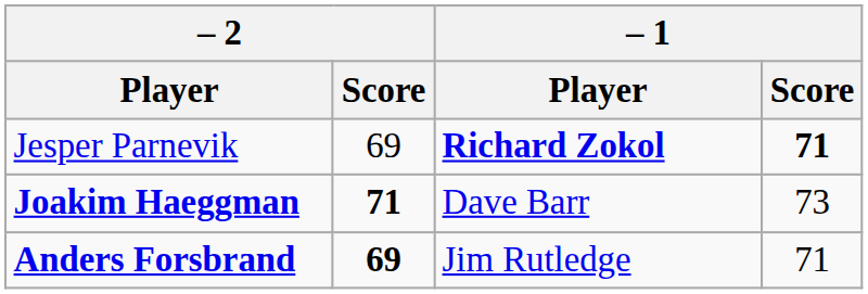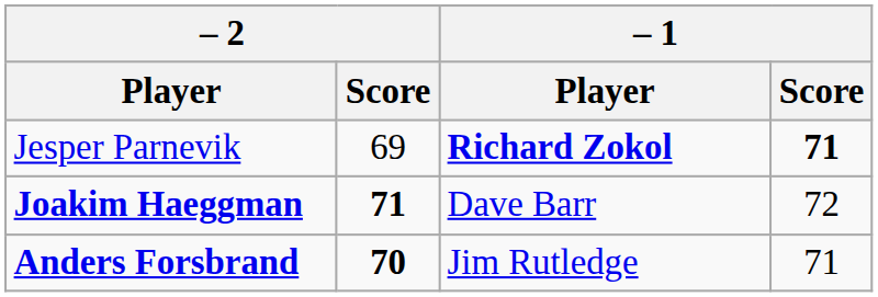Joakim Haeggman | – 1 / Score: 73 -> 72
Anders Forsbrand | – 2 / Score: 69 -> 70
